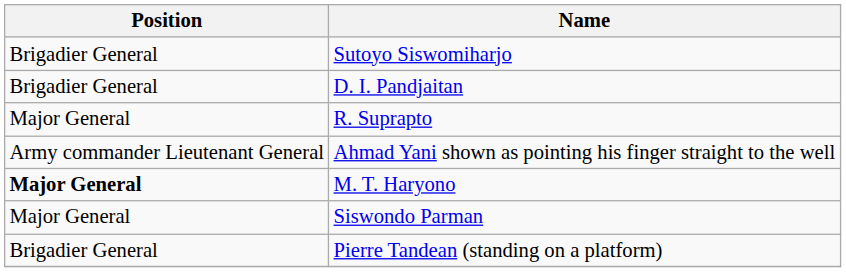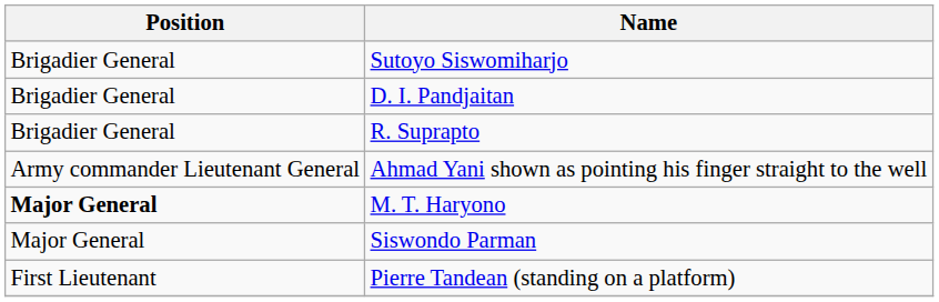R. Suprapto | Position: Major General -> Brigadier General
Pierre Tandean (standing on a platform) | Position: Brigadier General -> First Lieutenant
